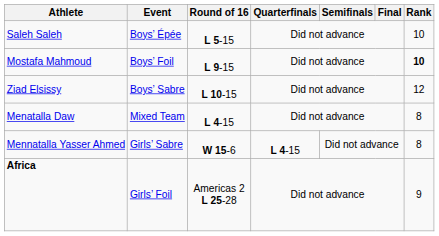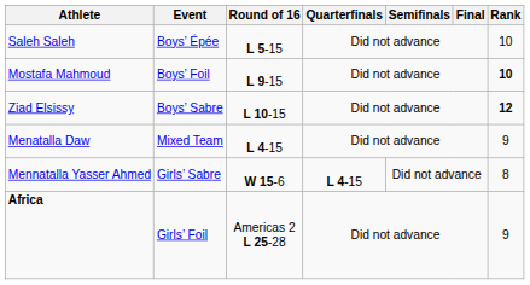Ziad Elsissy | Rank: normal -> bold
Menatalla Daw | Rank: 8 -> 9
